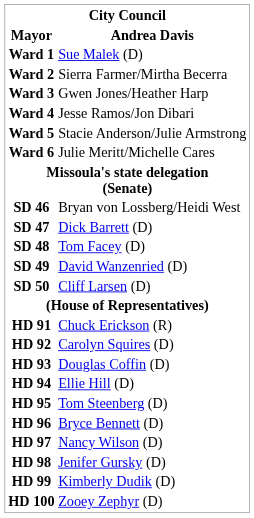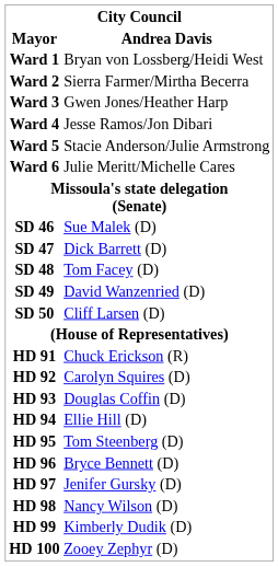Ward 1 | Andrea Davis: Sue Malek (D) -> Bryan von Lossberg/Heidi West
SD 46 | Andrea Davis: Bryan von Lossberg/Heidi West -> Sue Malek (D)
HD 97 | Andrea Davis: Nancy Wilson (D) -> Jenifer Gursky (D)
HD 98 | Andrea Davis: Jenifer Gursky (D) -> Nancy Wilson (D)
